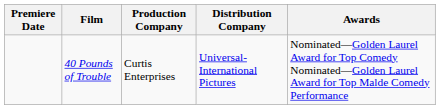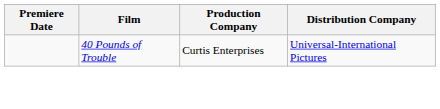- column: Awards | Nominated—Golden Laurel Award for Top Comedy Nominated—Golden Laurel Award for Top Malde Comedy Performance
